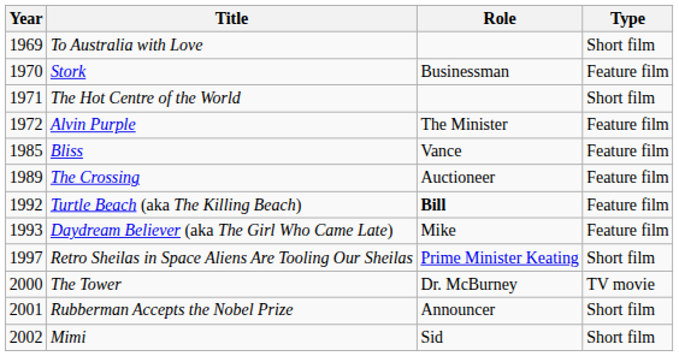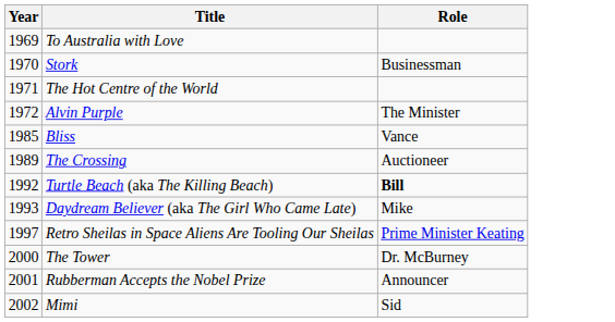- column: Type | Short film | Feature film | Short film | Feature film | Feature film | Feature film | Feature film | Feature film | Short film | TV movie | Short film | Short film
